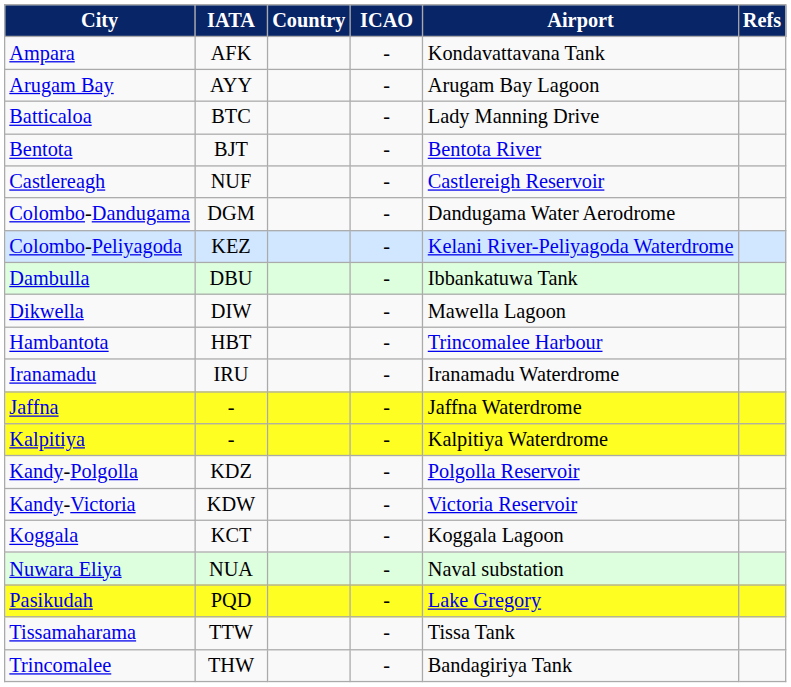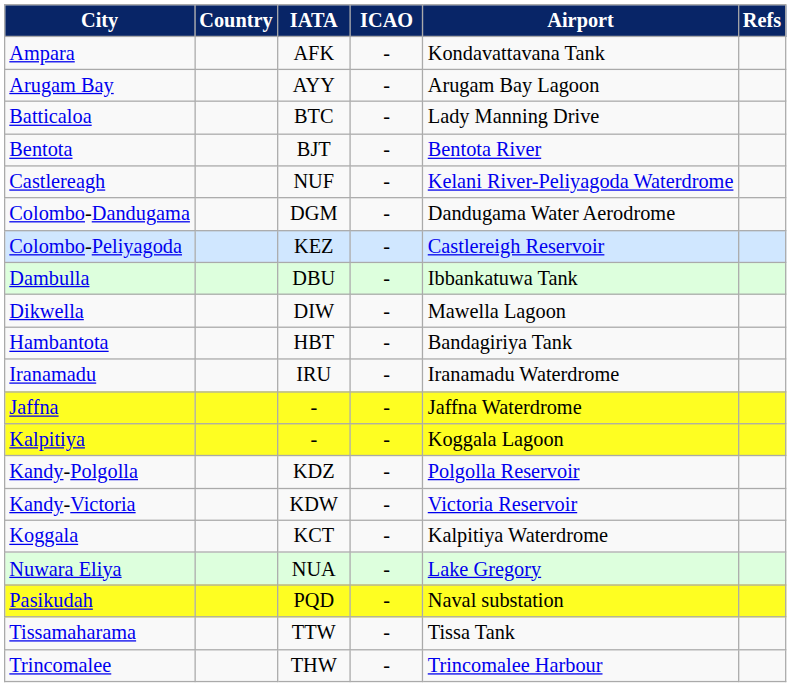columns swapped: Country <-> IATA
Castlereagh | Airport: Castlereigh Reservoir -> Kelani River-Peliyagoda Waterdrome
Colombo-Peliyagoda | Airport: Kelani River-Peliyagoda Waterdrome -> Castlereigh Reservoir
Hambantota | Airport: Trincomalee Harbour -> Bandagiriya Tank
Kalpitiya | Airport: Kalpitiya Waterdrome -> Koggala Lagoon
Koggala | Airport: Koggala Lagoon -> Kalpitiya Waterdrome
Nuwara Eliya | Airport: Naval substation -> Lake Gregory
Pasikudah | Airport: Lake Gregory -> Naval substation
Trincomalee | Airport: Bandagiriya Tank -> Trincomalee Harbour
